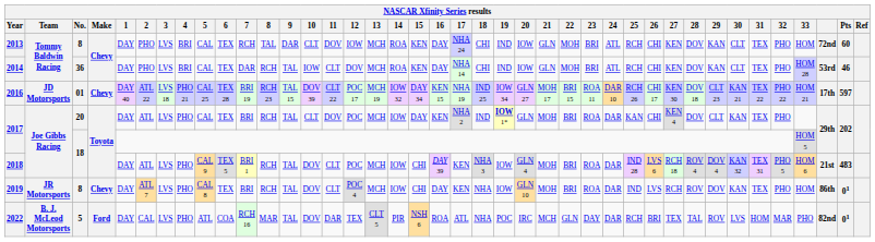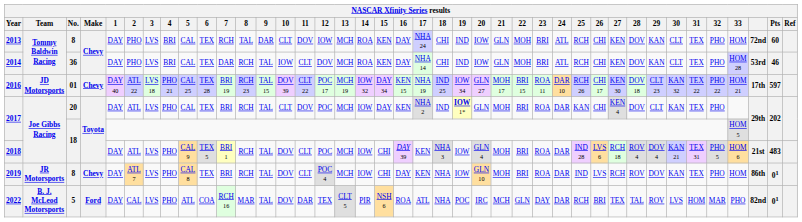2016 | 30: KAN 21 -> KAN 32
2018 | 30: KAN 32 -> KAN 21
